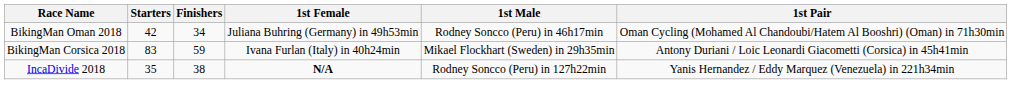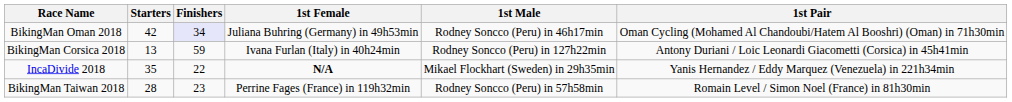BikingMan Oman 2018 | Finishers: no background -> lavender background
BikingMan Corsica 2018 | Starters: 83 -> 13
BikingMan Corsica 2018 | 1st Male: Mikael Flockhart (Sweden) in 29h35min -> Rodney Soncco (Peru) in 127h22min
IncaDivide 2018 | Finishers: 38 -> 22
IncaDivide 2018 | 1st Male: Rodney Soncco (Peru) in 127h22min -> Mikael Flockhart (Sweden) in 29h35min
+ row: BikingMan Taiwan 2018 | 28 | 23 | Perrine Fages (France) in 119h32min | Rodney Soncco (Peru) in 57h58min | Romain Level / Simon Noel (France) in 81h30min
